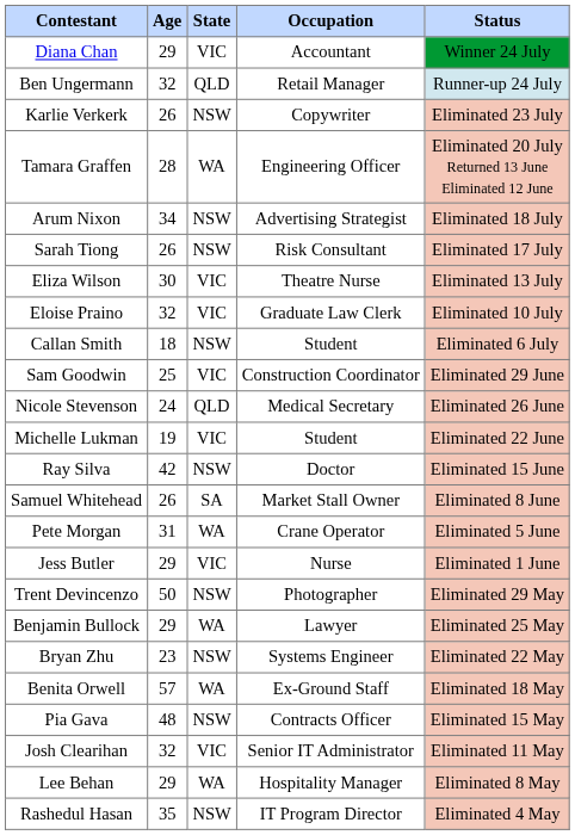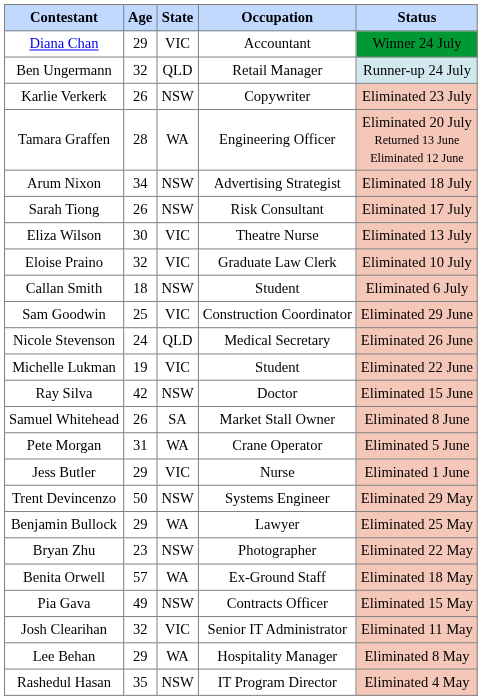Trent Devincenzo | Occupation: Photographer -> Systems Engineer
Bryan Zhu | Occupation: Systems Engineer -> Photographer
Pia Gava | Age: 48 -> 49
